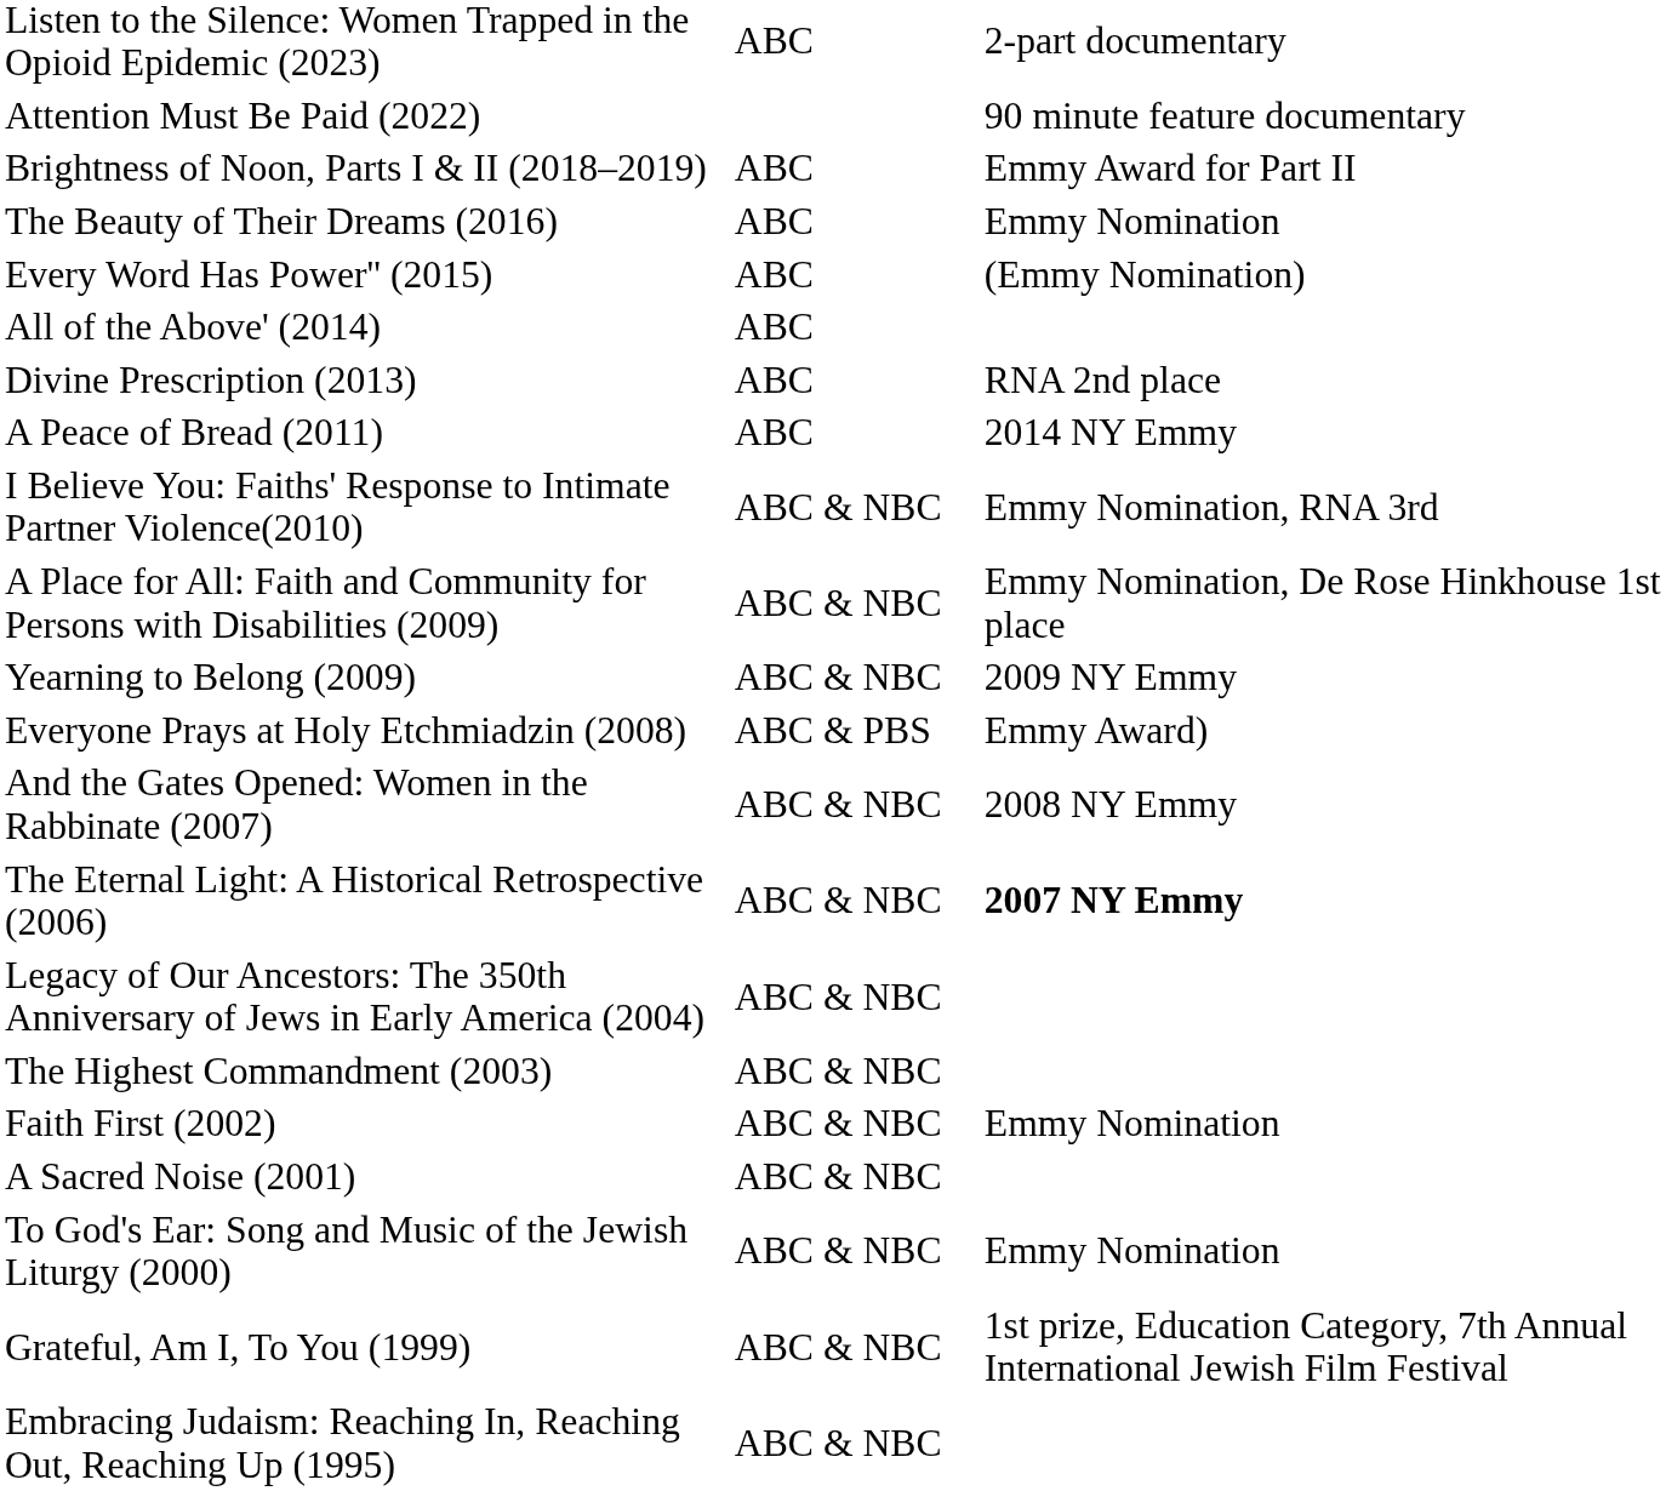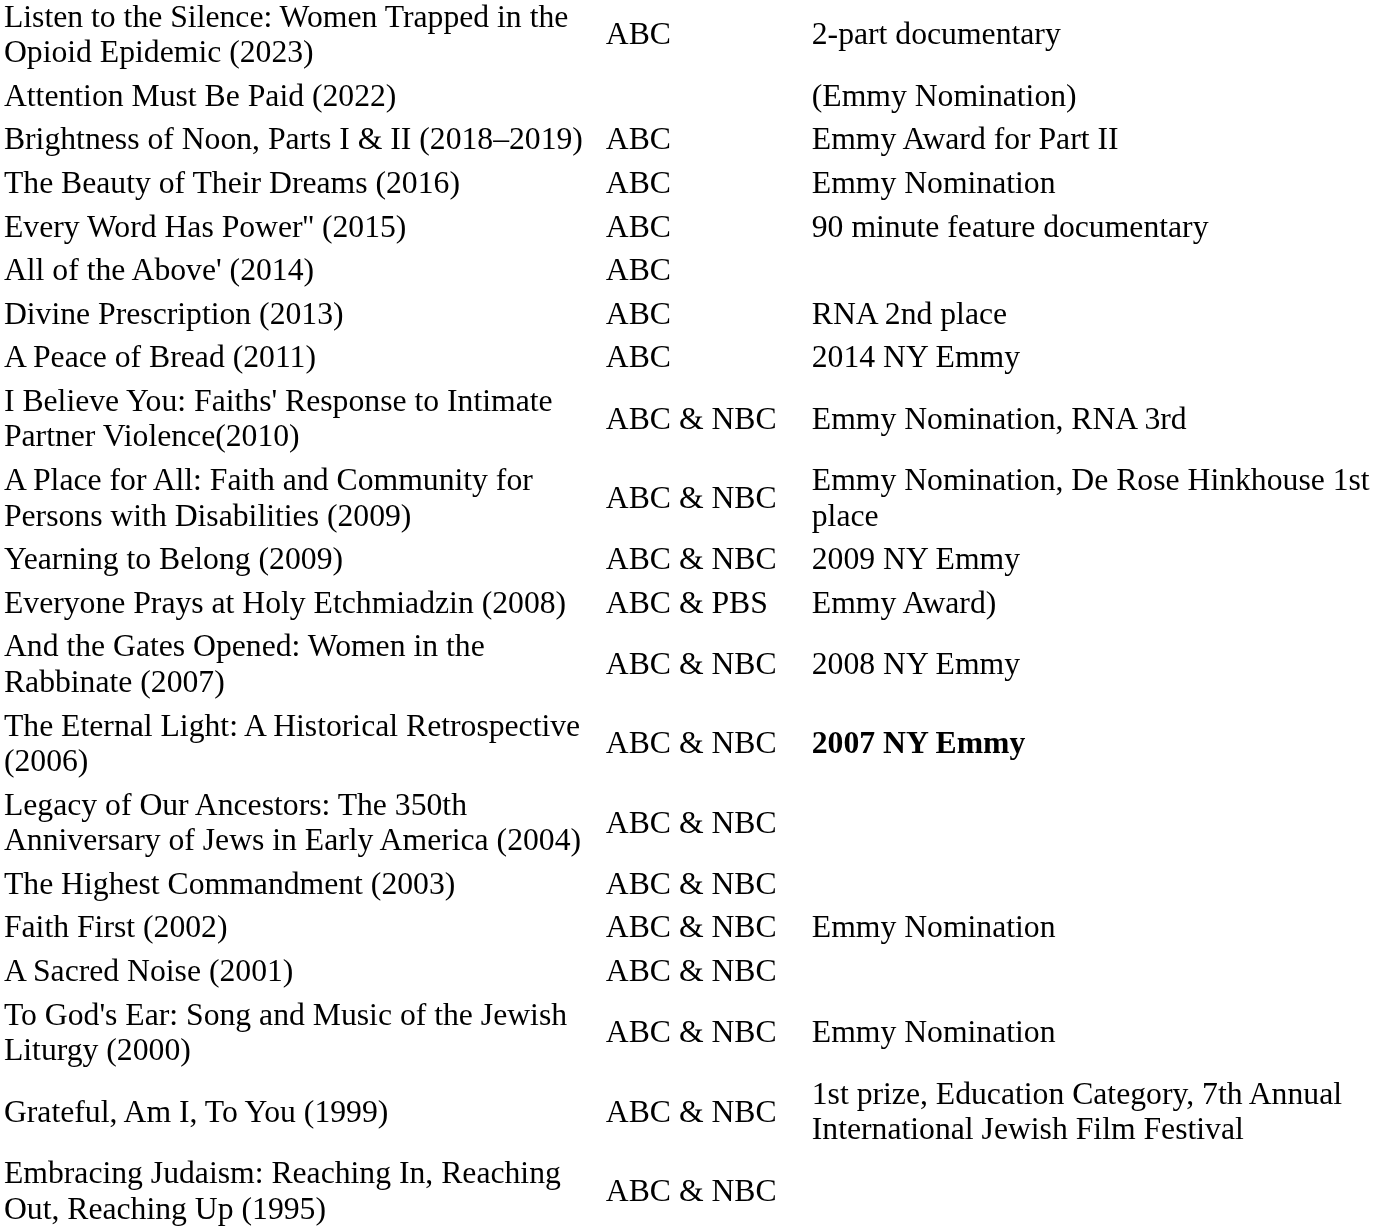Attention Must Be Paid (2022) | column 3: 90 minute feature documentary -> (Emmy Nomination)
Every Word Has Power'' (2015) | column 3: (Emmy Nomination) -> 90 minute feature documentary
